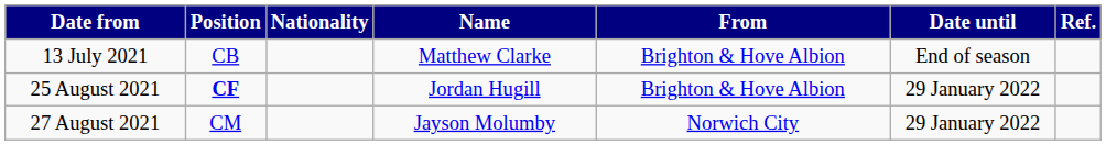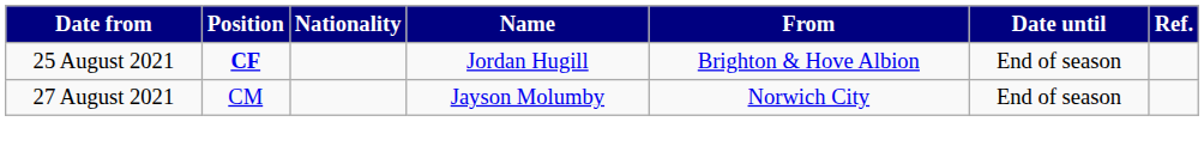- row: 13 July 2021 | CB | Matthew Clarke | Brighton & Hove Albion | End of season
25 August 2021 | Date until: 29 January 2022 -> End of season
27 August 2021 | Date until: 29 January 2022 -> End of season
